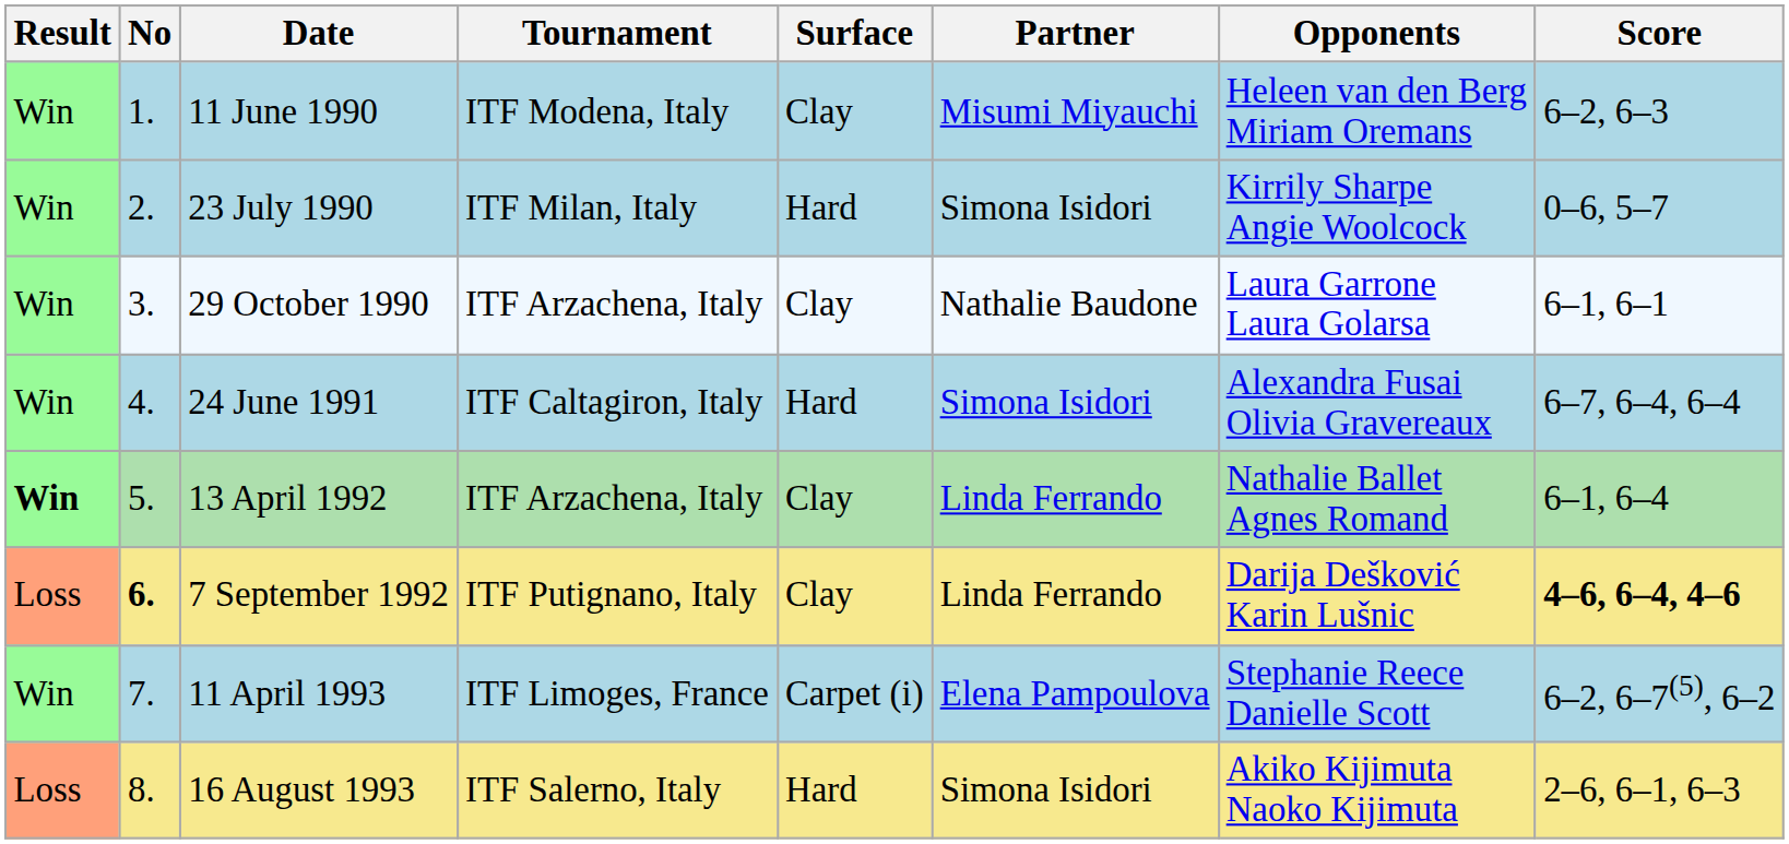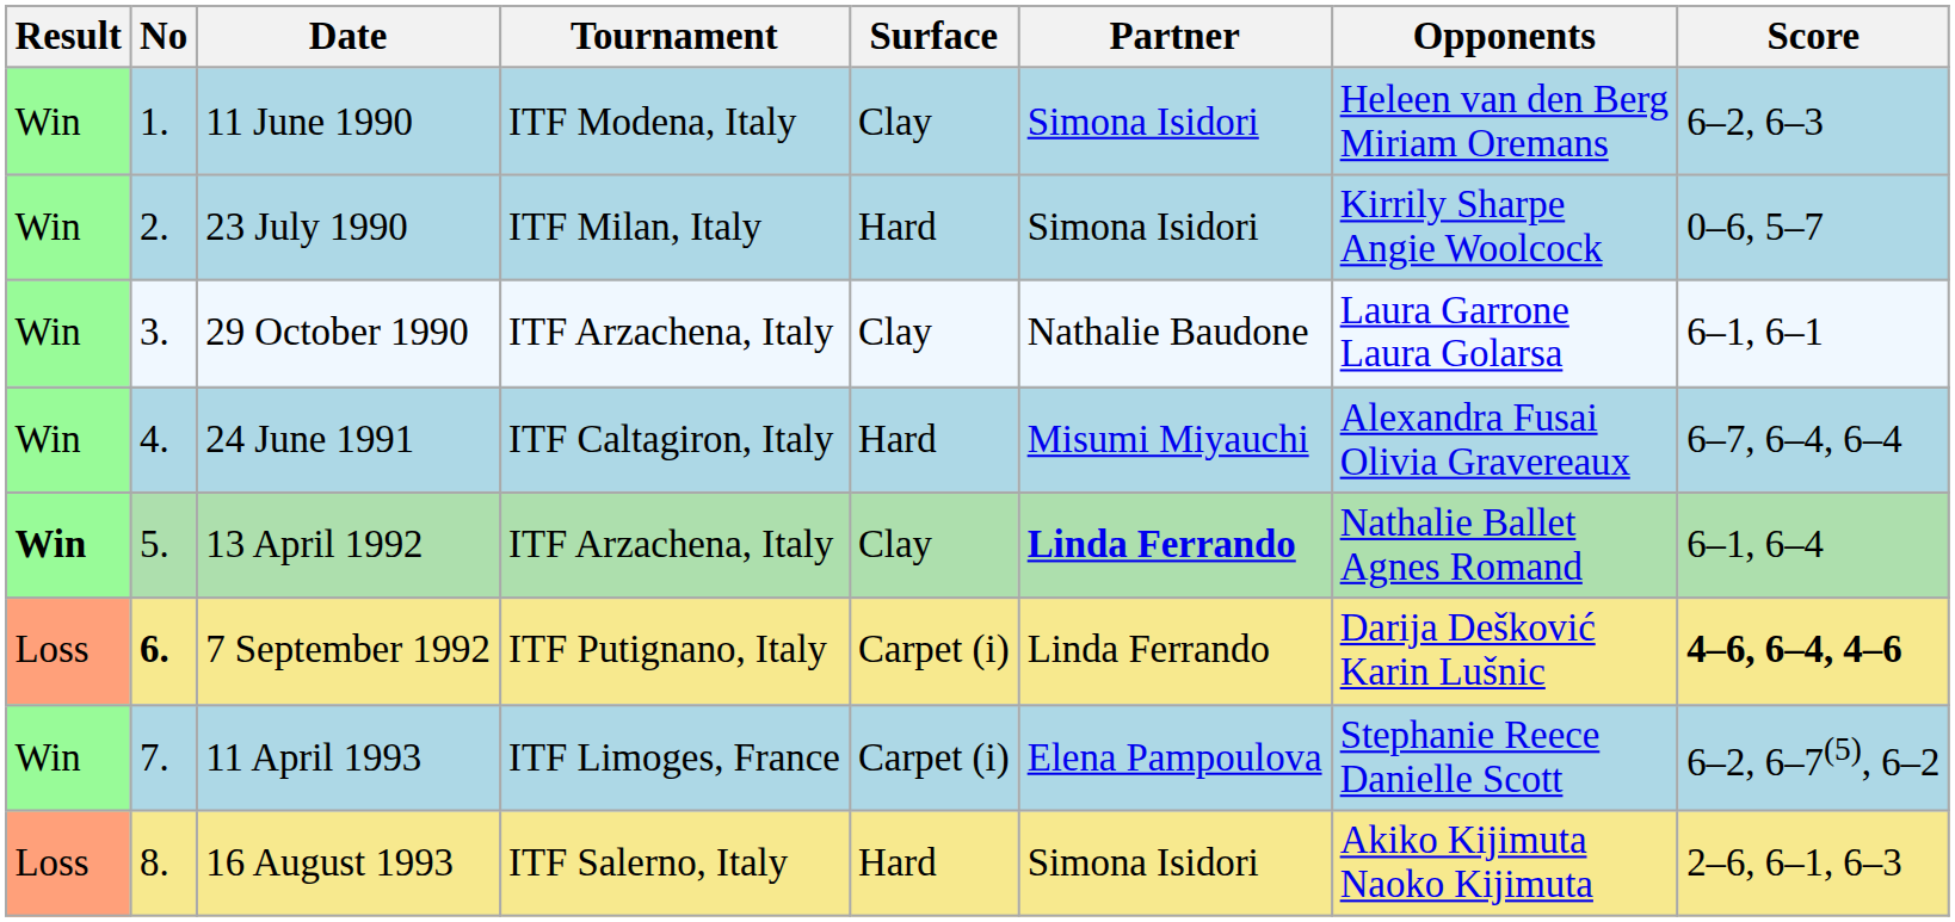11 June 1990 | Partner: Misumi Miyauchi -> Simona Isidori
24 June 1991 | Partner: Simona Isidori -> Misumi Miyauchi
13 April 1992 | Partner: normal -> bold
7 September 1992 | Surface: Clay -> Carpet (i)
